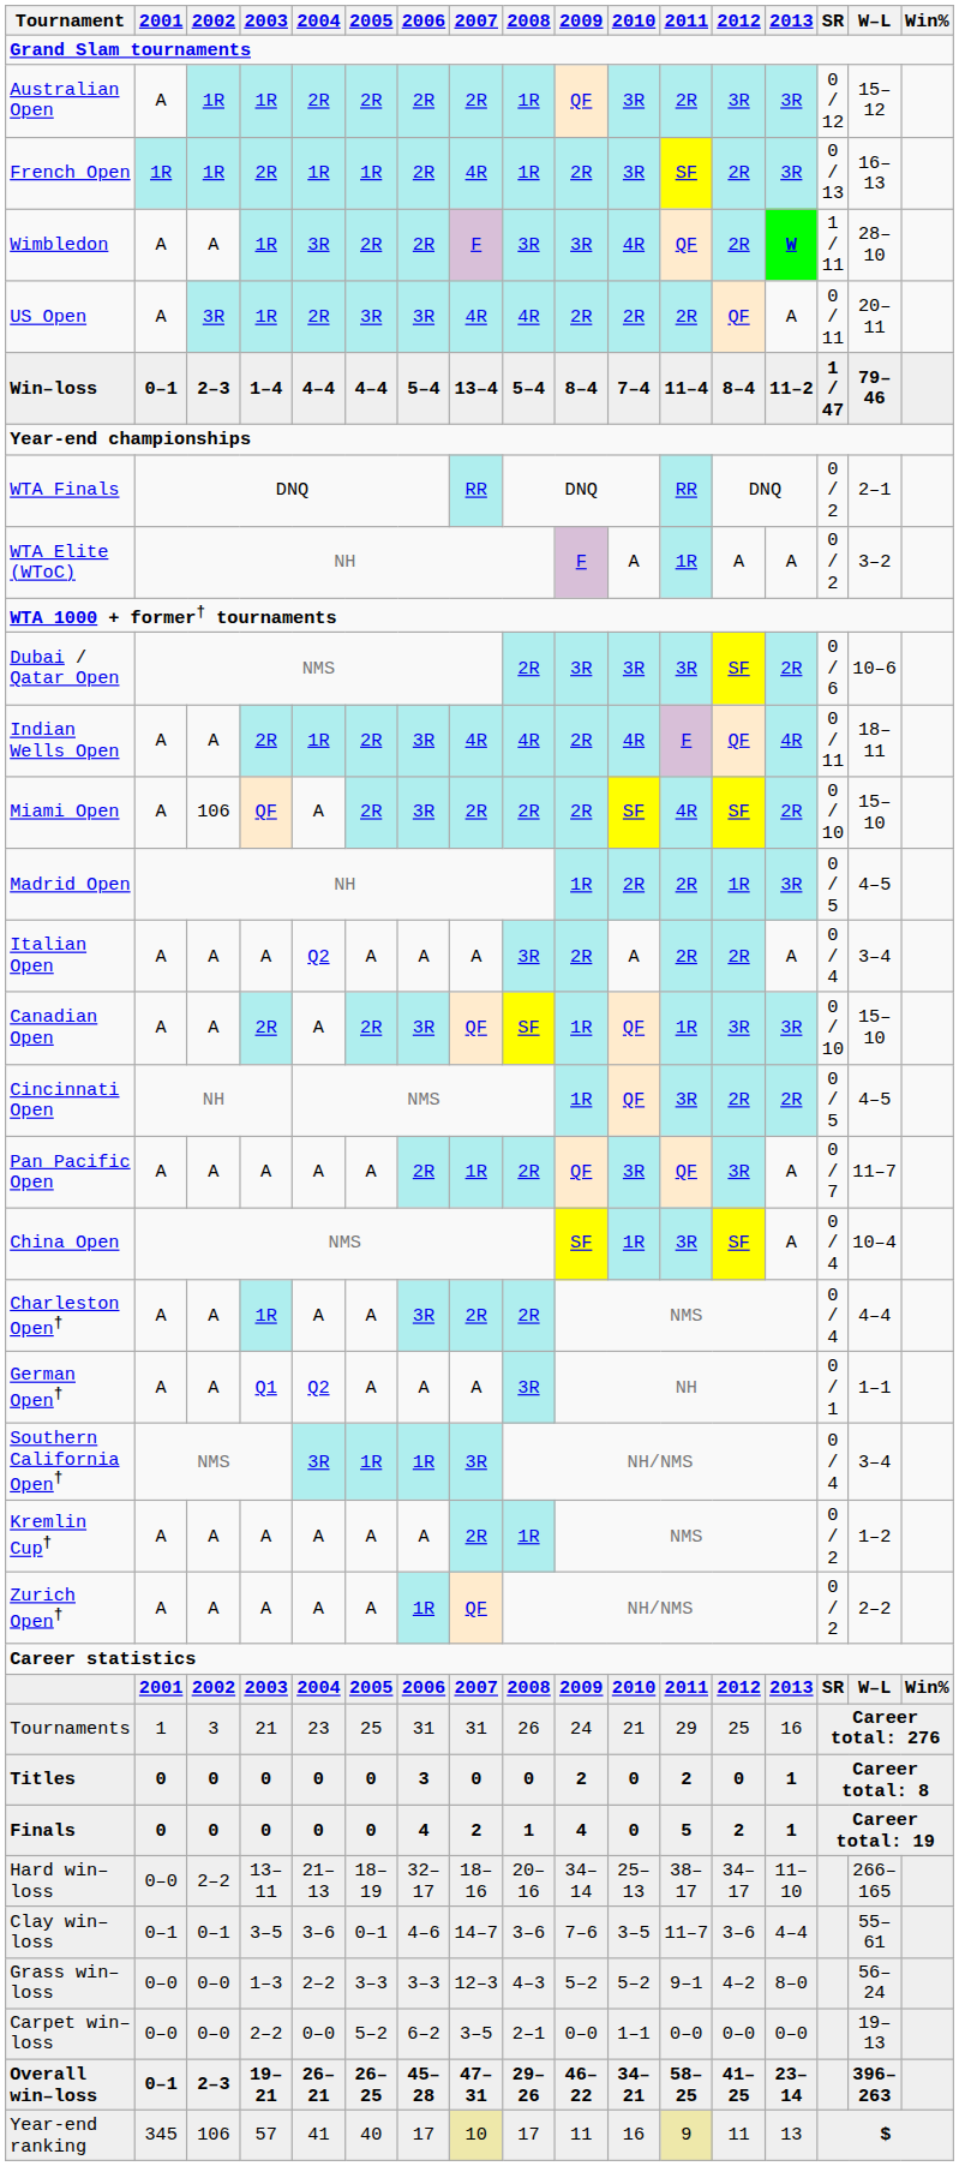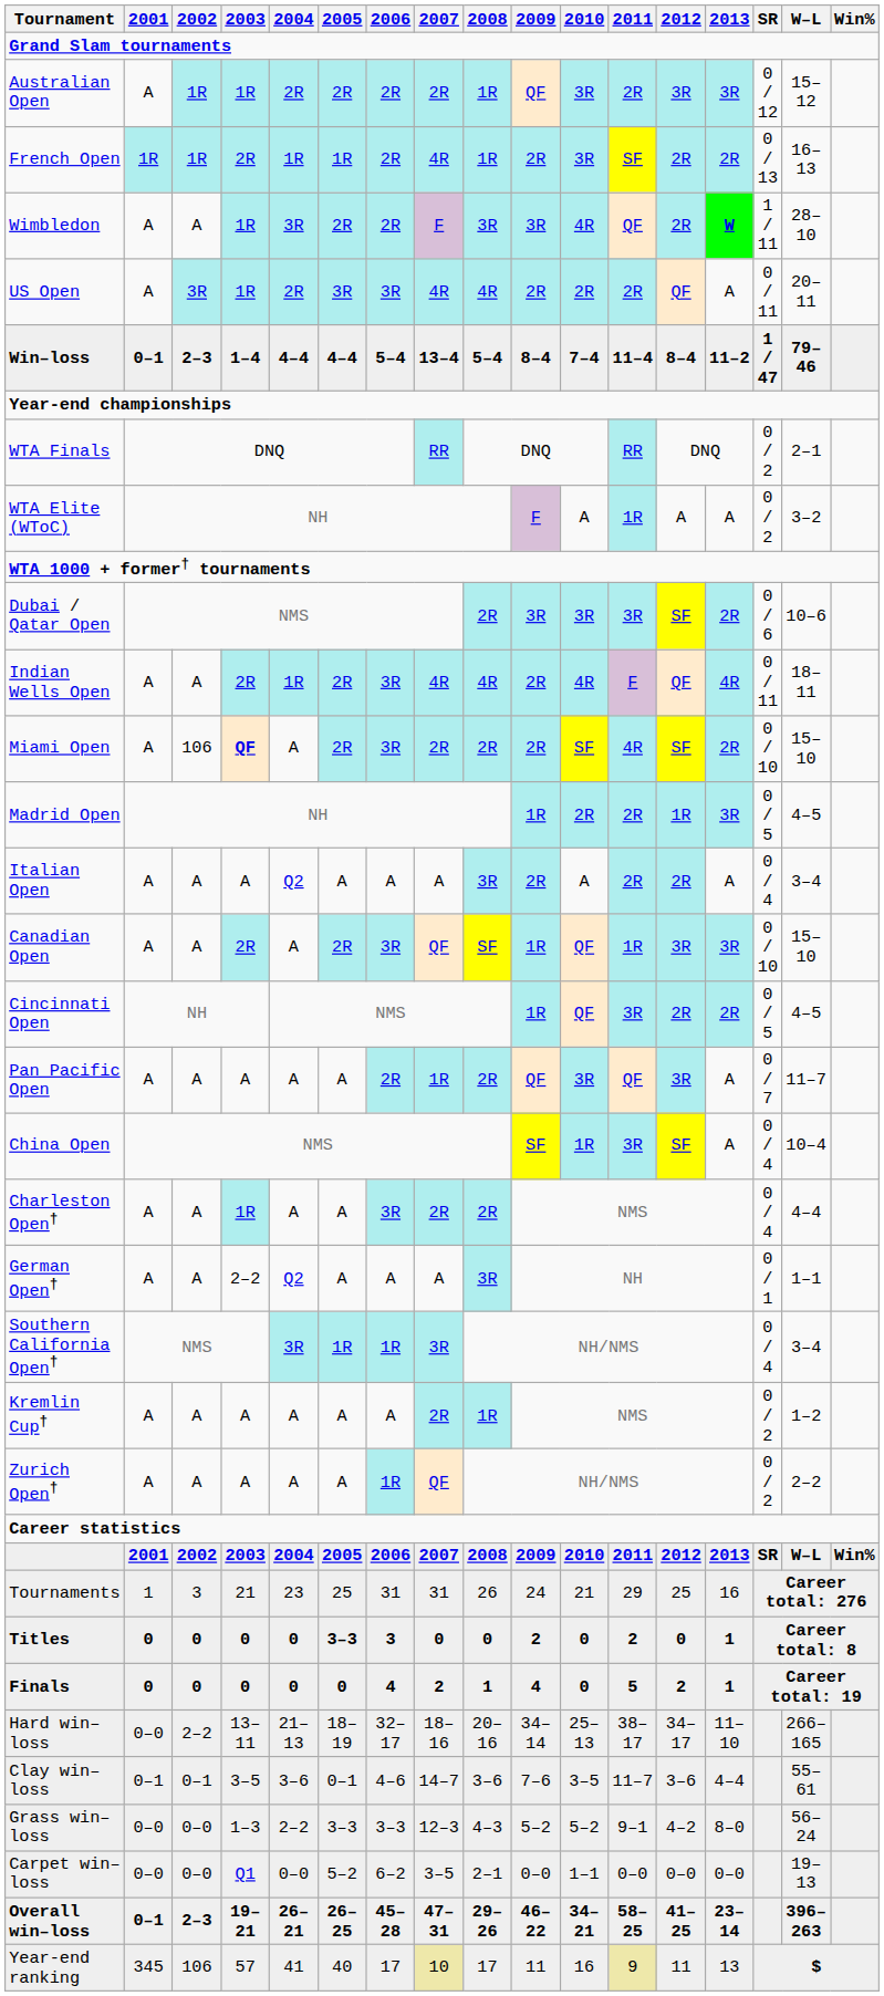French Open | 2013: 3R -> 2R
Miami Open | 2003: normal -> bold
German Open† | 2003: Q1 -> 2–2
Titles | 2005: 0 -> 3–3
Carpet win–loss | 2003: 2–2 -> Q1
